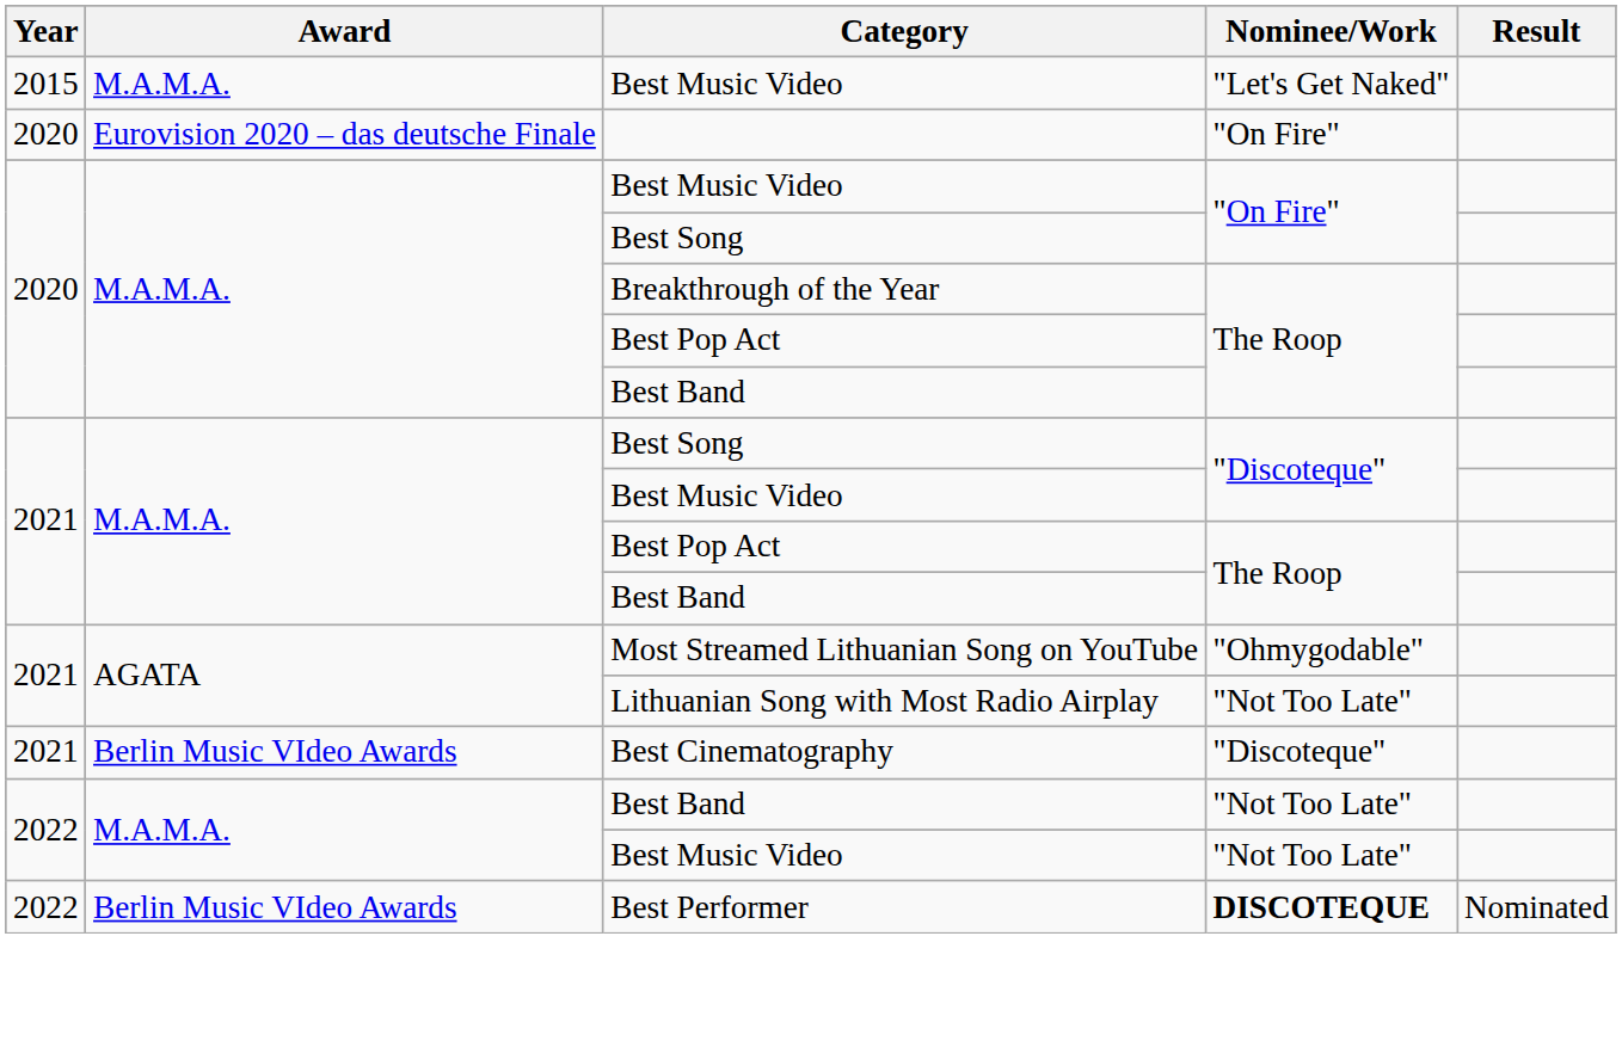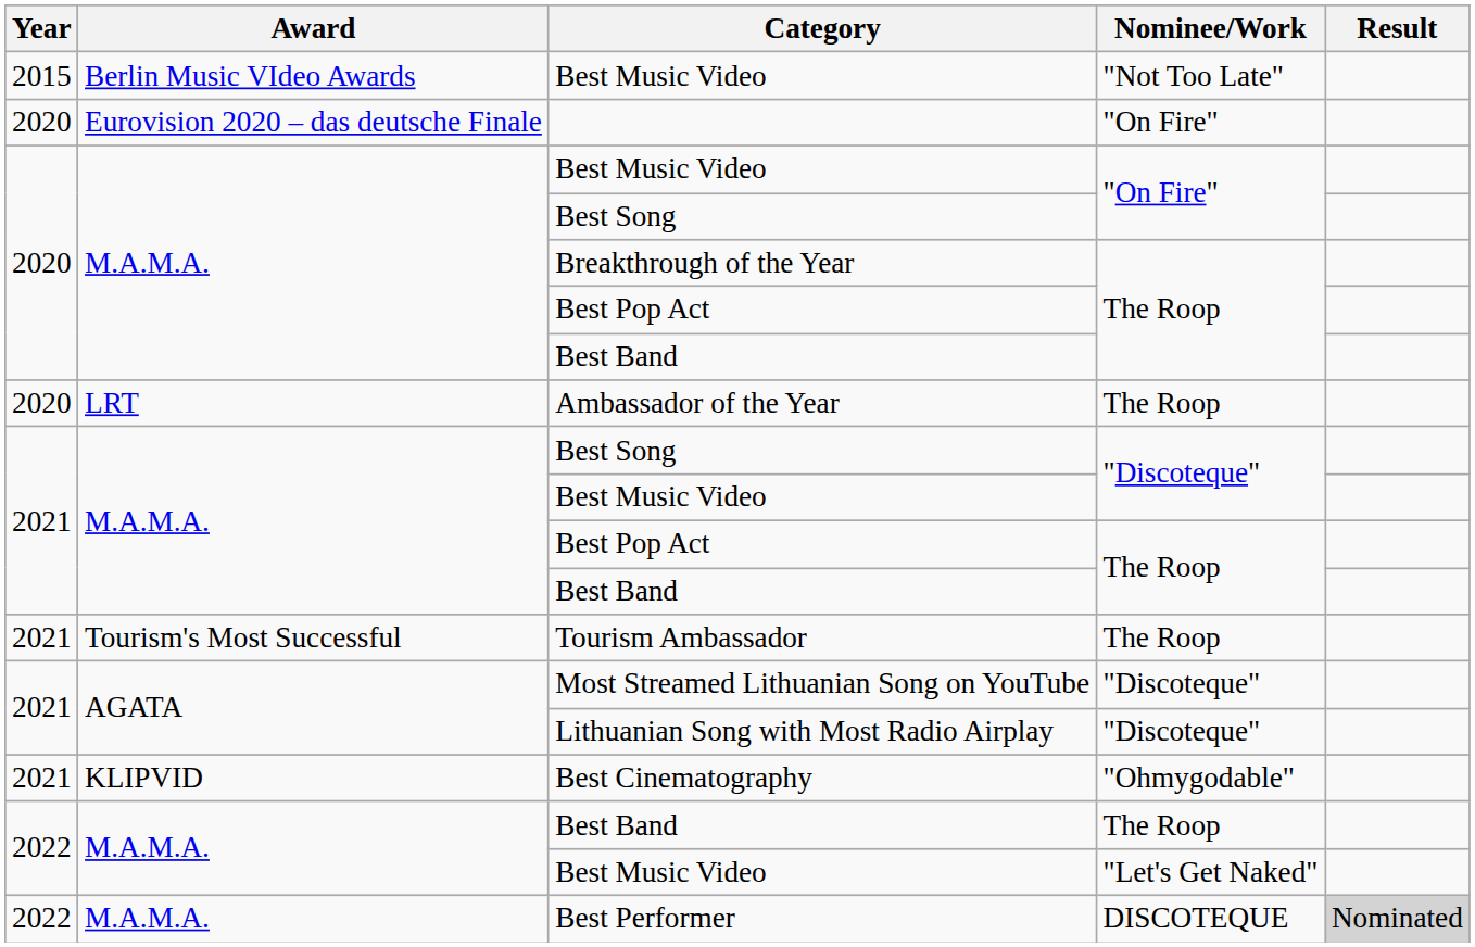2015 / Best Music Video | Award: M.A.M.A. -> Berlin Music VIdeo Awards
2015 / Best Music Video | Nominee/Work: "Let's Get Naked" -> "Not Too Late"
+ row: 2020 | LRT | Ambassador of the Year | The Roop
+ row: 2021 | Tourism's Most Successful | Tourism Ambassador | The Roop
Most Streamed Lithuanian Song on YouTube | Nominee/Work: "Ohmygodable" -> "Discoteque"
Lithuanian Song with Most Radio Airplay | Nominee/Work: "Not Too Late" -> "Discoteque"
Best Cinematography | Award: Berlin Music VIdeo Awards -> KLIPVID
Best Cinematography | Nominee/Work: "Discoteque" -> "Ohmygodable"
2022 / Best Band | Nominee/Work: "Not Too Late" -> The Roop
2022 / Best Music Video | Nominee/Work: "Not Too Late" -> "Let's Get Naked"
Best Performer | Award: Berlin Music VIdeo Awards -> M.A.M.A.
Best Performer | Nominee/Work: bold -> normal
Best Performer | Result: no background -> lightgrey background
